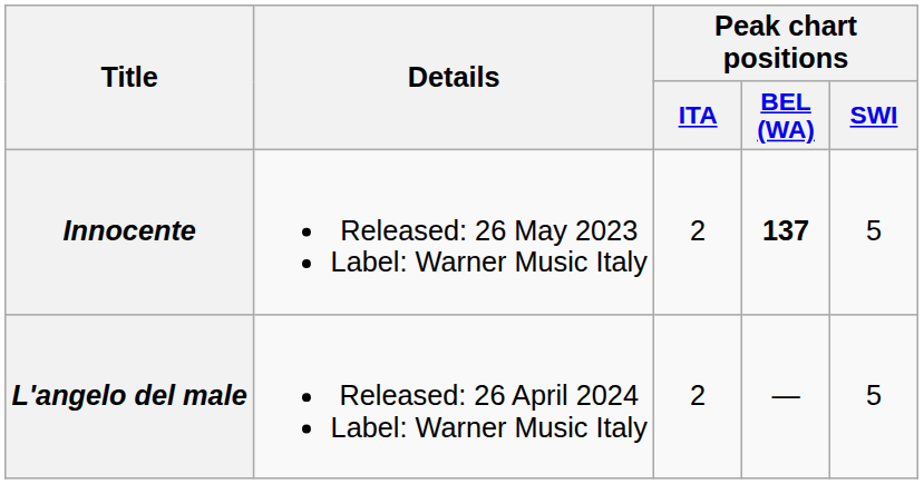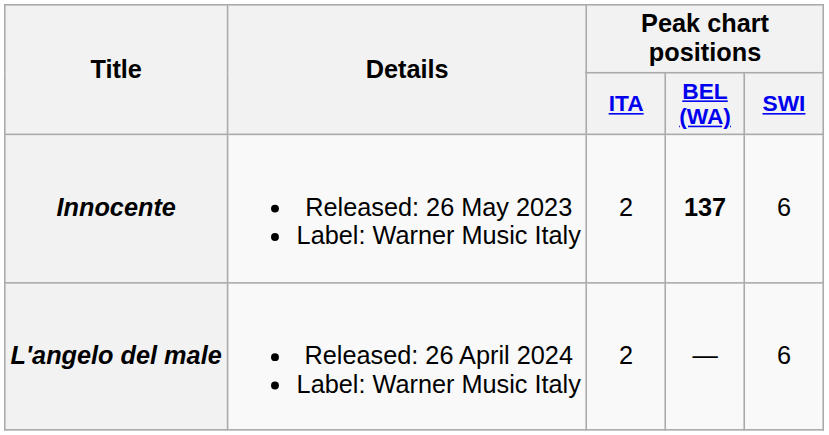Innocente | Peak chart positions / SWI: 5 -> 6
L'angelo del male | Peak chart positions / SWI: 5 -> 6
